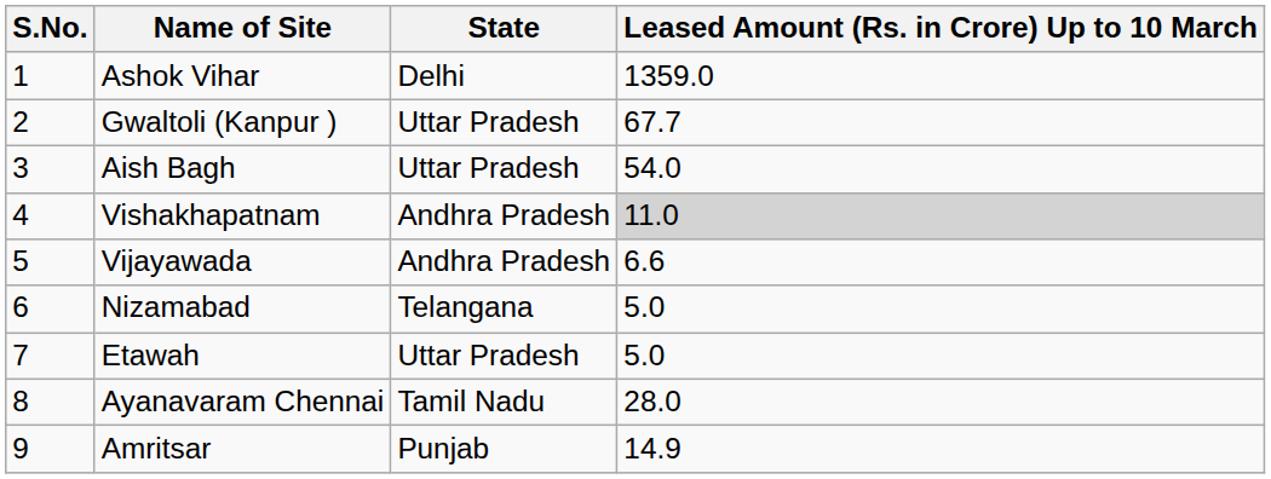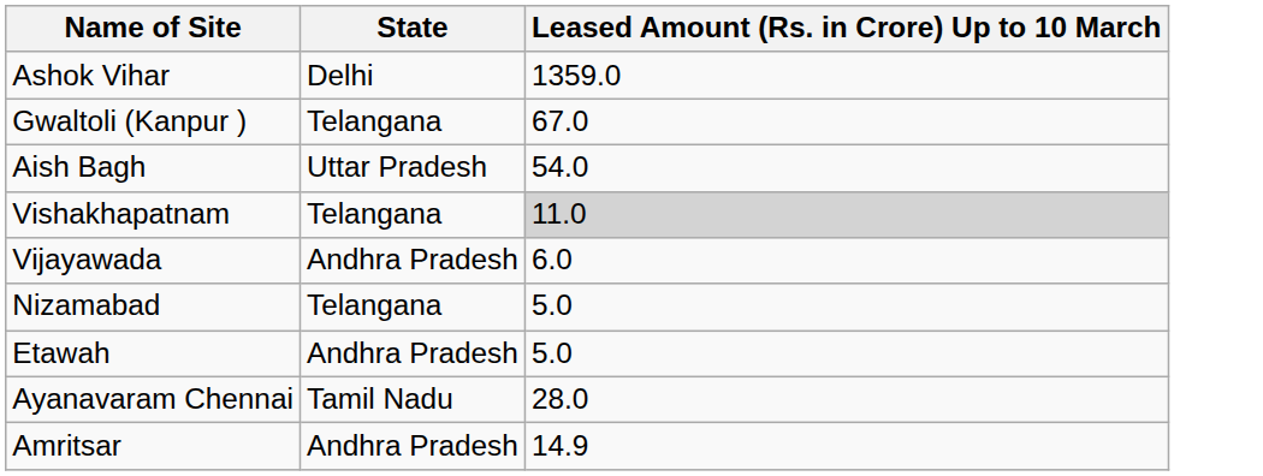- column: S.No. | 1 | 2 | 3 | 4 | 5 | 6 | 7 | 8 | 9
Gwaltoli (Kanpur ) | State: Uttar Pradesh -> Telangana
Gwaltoli (Kanpur ) | Leased Amount (Rs. in Crore) Up to 10 March: 67.7 -> 67.0
Vishakhapatnam | State: Andhra Pradesh -> Telangana
Vijayawada | Leased Amount (Rs. in Crore) Up to 10 March: 6.6 -> 6.0
Etawah | State: Uttar Pradesh -> Andhra Pradesh
Amritsar | State: Punjab -> Andhra Pradesh
